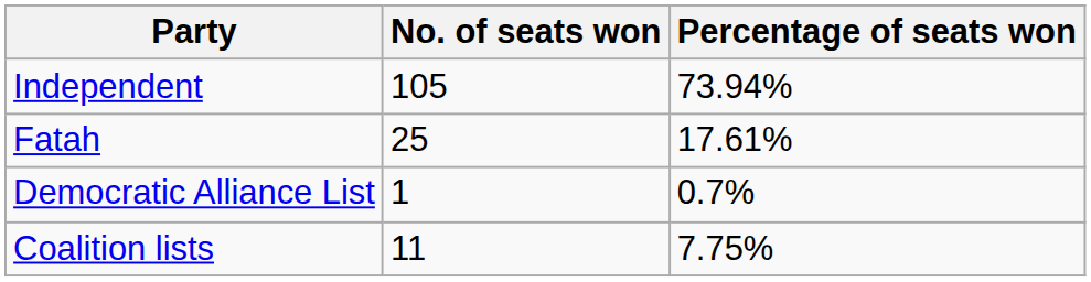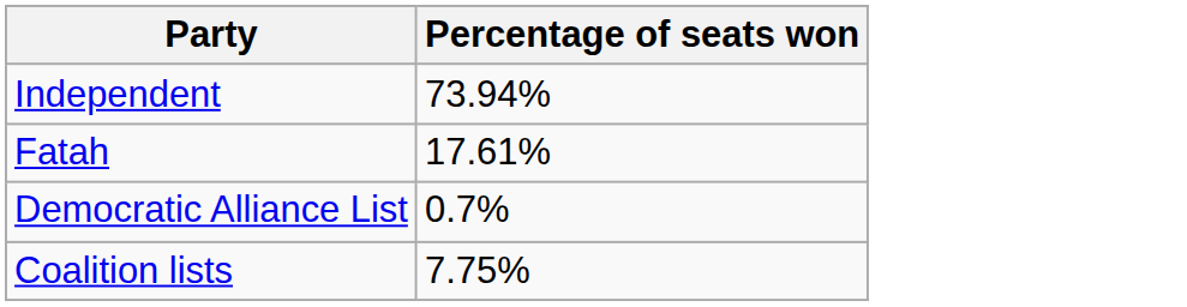- column: No. of seats won | 105 | 25 | 1 | 11
